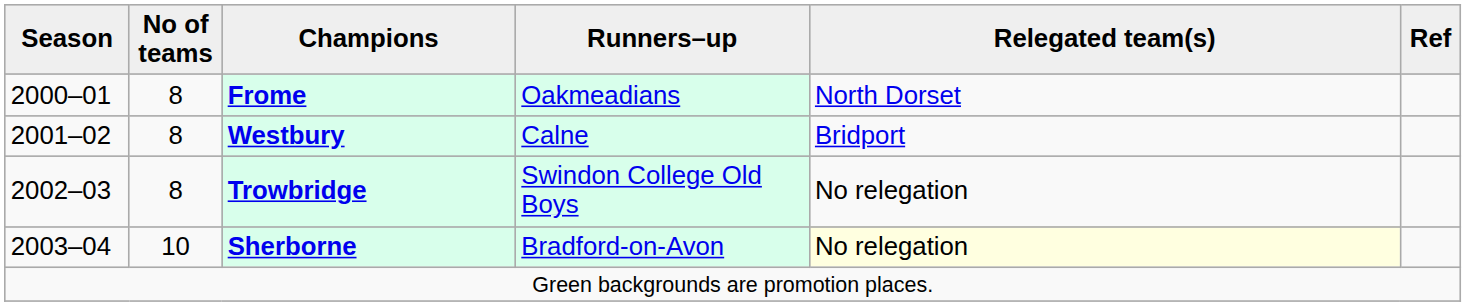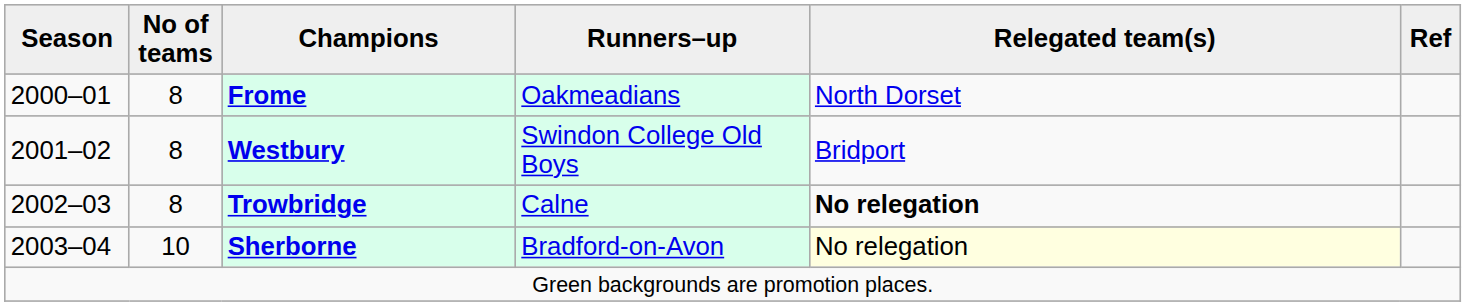Westbury | Runners–up: Calne -> Swindon College Old Boys
Trowbridge | Runners–up: Swindon College Old Boys -> Calne
Trowbridge | Relegated team(s): normal -> bold
